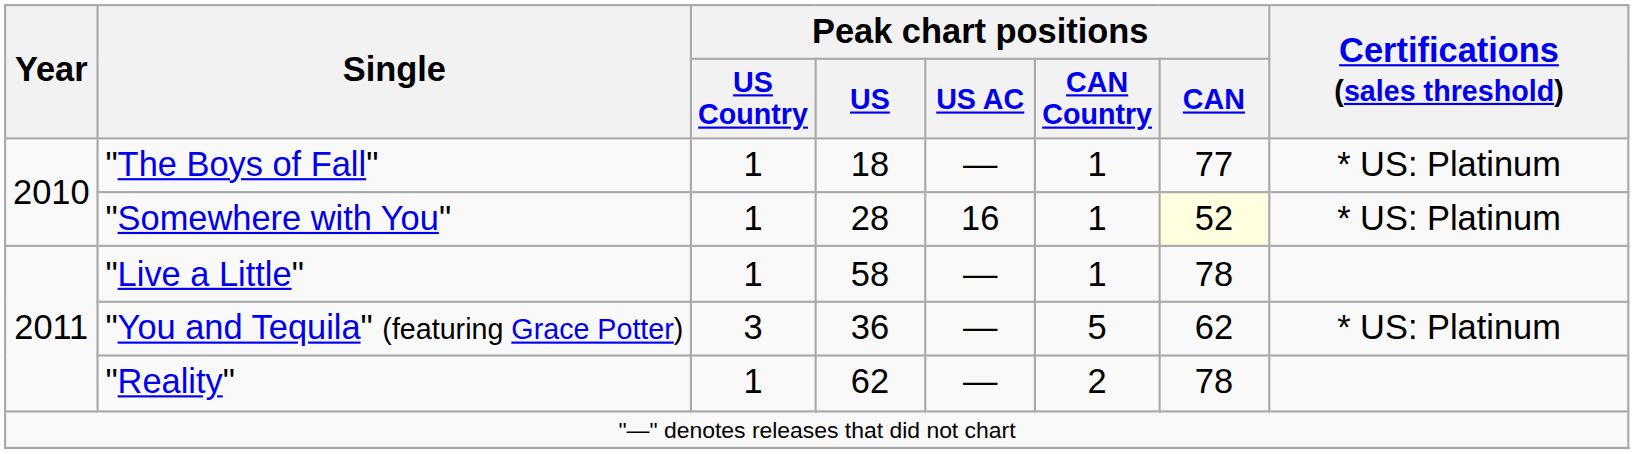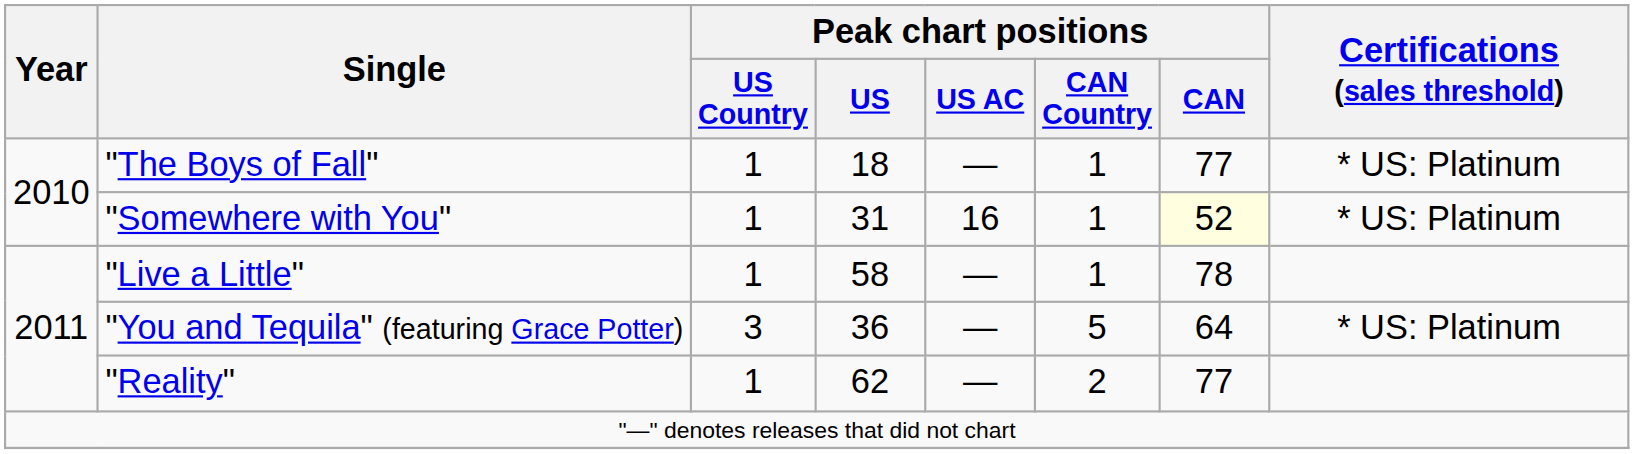"Somewhere with You" | Peak chart positions / US: 28 -> 31
"You and Tequila" (featuring Grace Potter) | Peak chart positions / CAN: 62 -> 64
"Reality" | Peak chart positions / CAN: 78 -> 77
